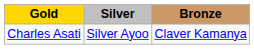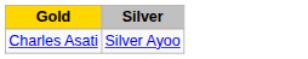- column: Bronze | Claver Kamanya
